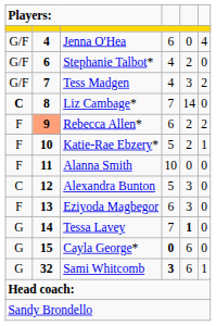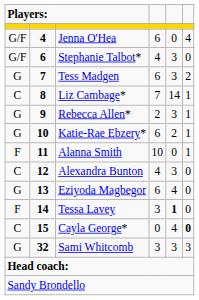Stephanie Talbot* | column 5: 2 -> 3
Tess Madgen | column 1: G/F -> G
Tess Madgen | column 4: 4 -> 6
Liz Cambage* | column 1: bold -> normal
Liz Cambage* | column 6: 0 -> 1
Rebecca Allen* | column 1: F -> G
Rebecca Allen* | column 2: lightsalmon background -> no background
Rebecca Allen* | column 4: 6 -> 2
Rebecca Allen* | column 5: 2 -> 3
Rebecca Allen* | column 6: 2 -> 1
Katie-Rae Ebzery* | column 1: F -> G
Katie-Rae Ebzery* | column 4: 5 -> 6
Alanna Smith | column 6: 0 -> 1
Alexandra Bunton | column 4: 5 -> 4
Eziyoda Magbegor | column 1: F -> G
Eziyoda Magbegor | column 5: 3 -> 4
Tessa Lavey | column 1: G -> F
Tessa Lavey | column 4: 7 -> 3
Cayla George* | column 1: G -> C
Cayla George* | column 4: bold -> normal
Cayla George* | column 5: 6 -> 4
Cayla George* | column 6: normal -> bold
Sami Whitcomb | column 4: bold -> normal
Sami Whitcomb | column 5: 6 -> 3
Sami Whitcomb | column 6: 1 -> 3
